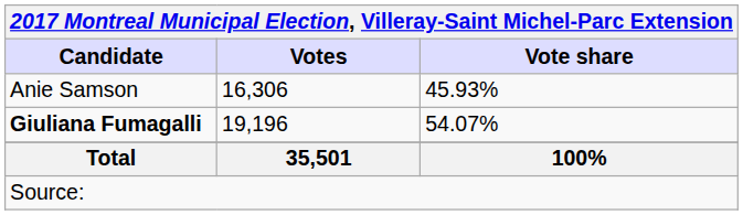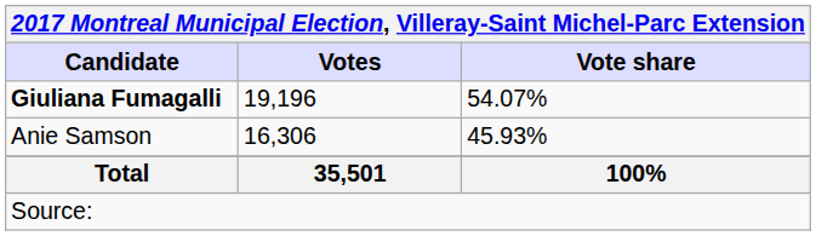rows swapped: Giuliana Fumagalli <-> Anie Samson
